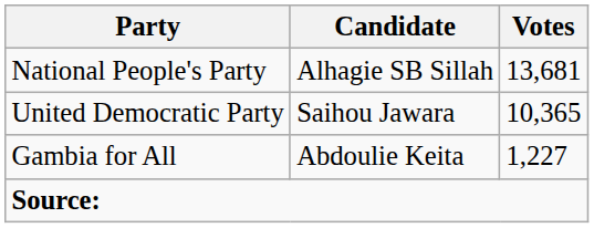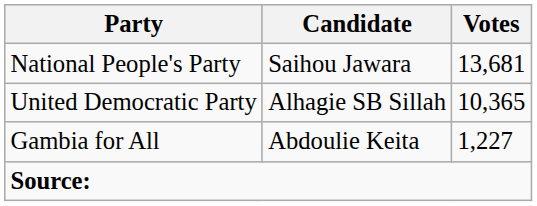National People's Party | Candidate: Alhagie SB Sillah -> Saihou Jawara
United Democratic Party | Candidate: Saihou Jawara -> Alhagie SB Sillah
